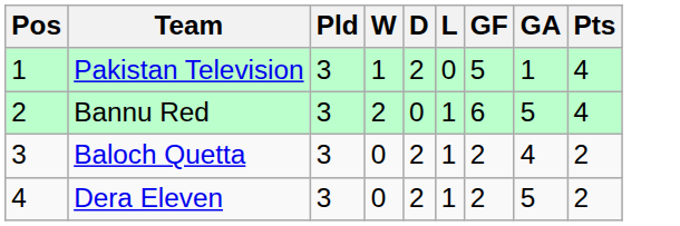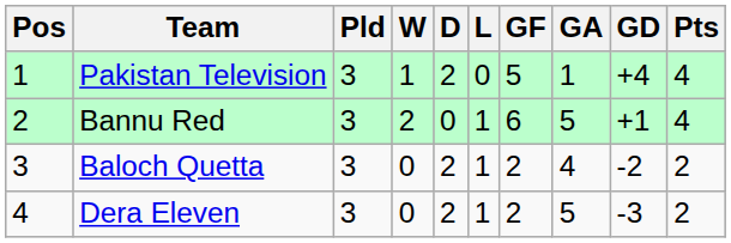+ column: GD | +4 | +1 | -2 | -3
